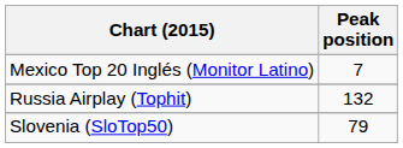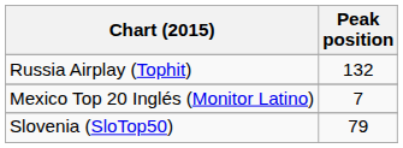rows swapped: Mexico Top 20 Inglés (Monitor Latino) <-> Russia Airplay (Tophit)
